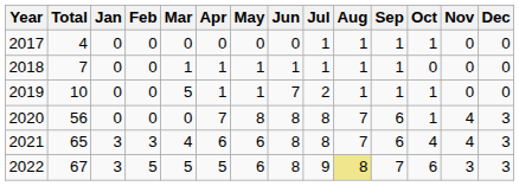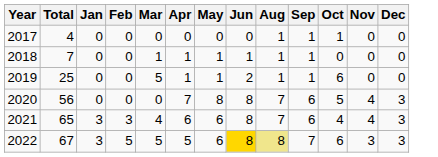- column: Jul | 1 | 1 | 2 | 8 | 8 | 9
2019 | Total: 10 -> 25
2019 | Jun: 7 -> 2
2019 | Oct: 1 -> 6
2020 | Oct: 1 -> 5
2022 | Jun: no background -> gold background
